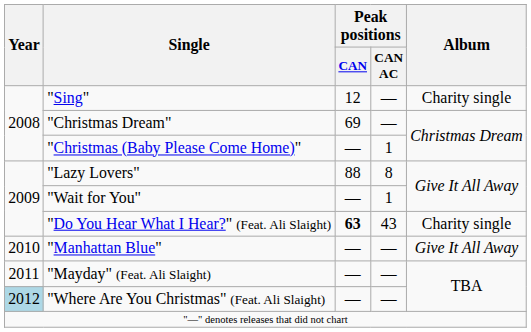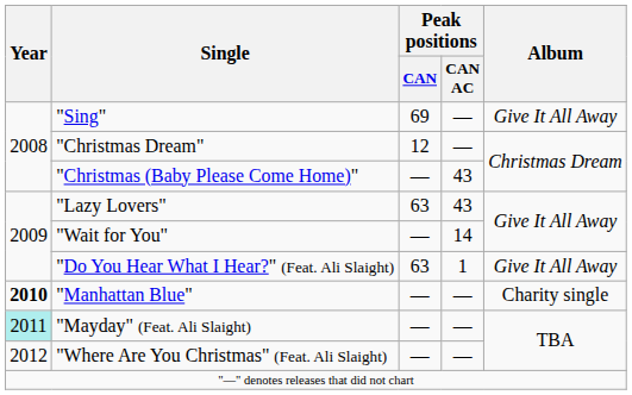"Sing" | Peak positions / CAN: 12 -> 69
"Sing" | Album: Charity single -> Give It All Away
"Christmas Dream" | Peak positions / CAN: 69 -> 12
"Christmas (Baby Please Come Home)" | Peak positions / CAN AC: 1 -> 43
"Lazy Lovers" | Peak positions / CAN: 88 -> 63
"Lazy Lovers" | Peak positions / CAN AC: 8 -> 43
"Wait for You" | Peak positions / CAN AC: 1 -> 14
"Do You Hear What I Hear?" (Feat. Ali Slaight) | Peak positions / CAN: bold -> normal
"Do You Hear What I Hear?" (Feat. Ali Slaight) | Peak positions / CAN AC: 43 -> 1
"Do You Hear What I Hear?" (Feat. Ali Slaight) | Album: Charity single -> Give It All Away
"Manhattan Blue" | Year: normal -> bold
"Manhattan Blue" | Album: Give It All Away -> Charity single
"Mayday" (Feat. Ali Slaight) | Year: no background -> paleturquoise background
"Where Are You Christmas" (Feat. Ali Slaight) | Year: lightblue background -> no background
